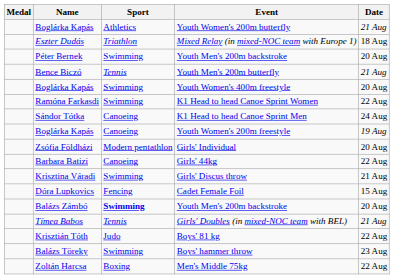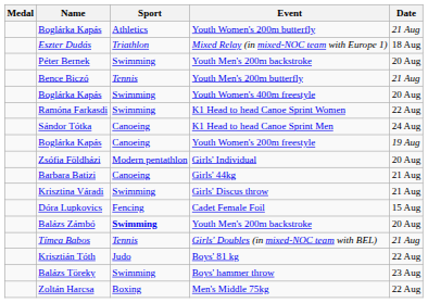Girls' 44kg | Date: 22 Aug -> 21 Aug
